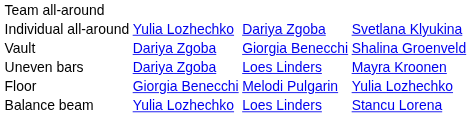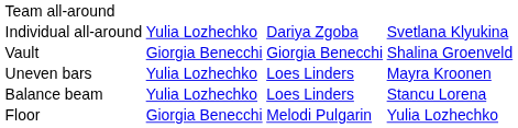Vault | column 2: Dariya Zgoba -> Giorgia Benecchi
Uneven bars | column 2: Dariya Zgoba -> Yulia Lozhechko
rows swapped: Balance beam <-> Floor
